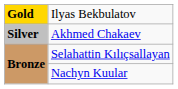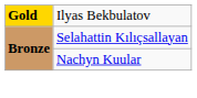- row: Silver | Akhmed Chakaev
